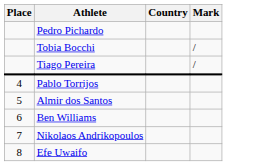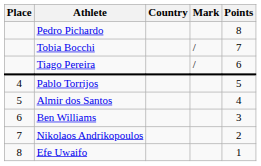+ column: Points | 8 | 7 | 6 | 5 | 4 | 3 | 2 | 1
